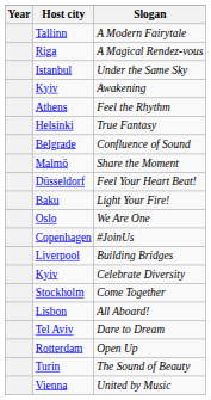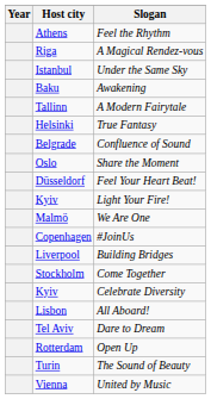rows swapped: A Modern Fairytale <-> Feel the Rhythm
Awakening | Host city: Kyiv -> Baku
Share the Moment | Host city: Malmö -> Oslo
Light Your Fire! | Host city: Baku -> Kyiv
We Are One | Host city: Oslo -> Malmö
rows swapped: Come Together <-> Celebrate Diversity
